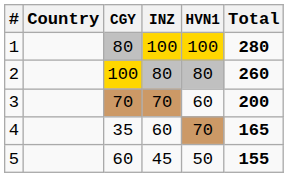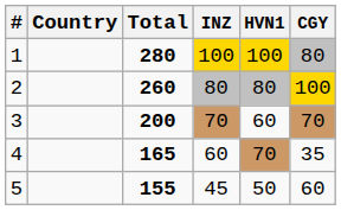columns swapped: CGY <-> Total
